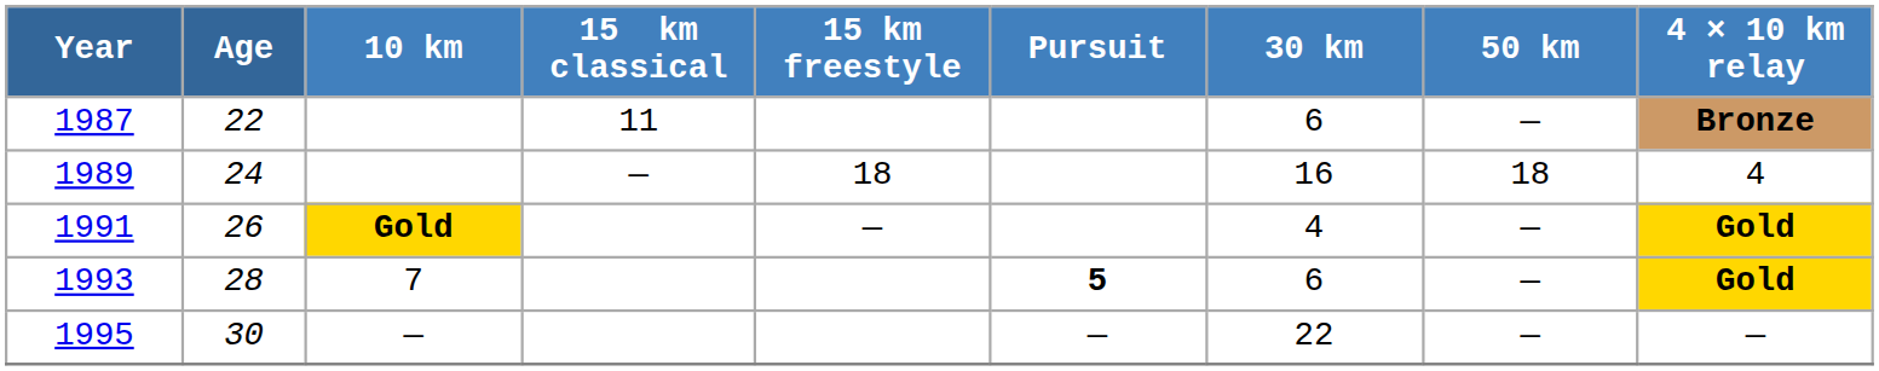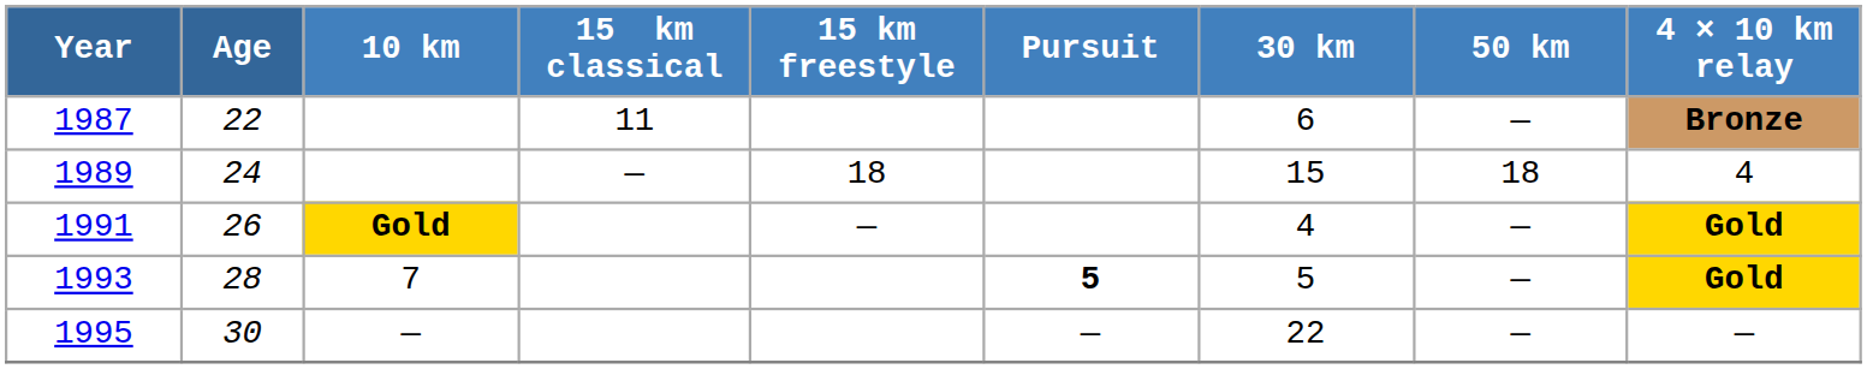1989 | 30 km: 16 -> 15
1993 | 30 km: 6 -> 5
